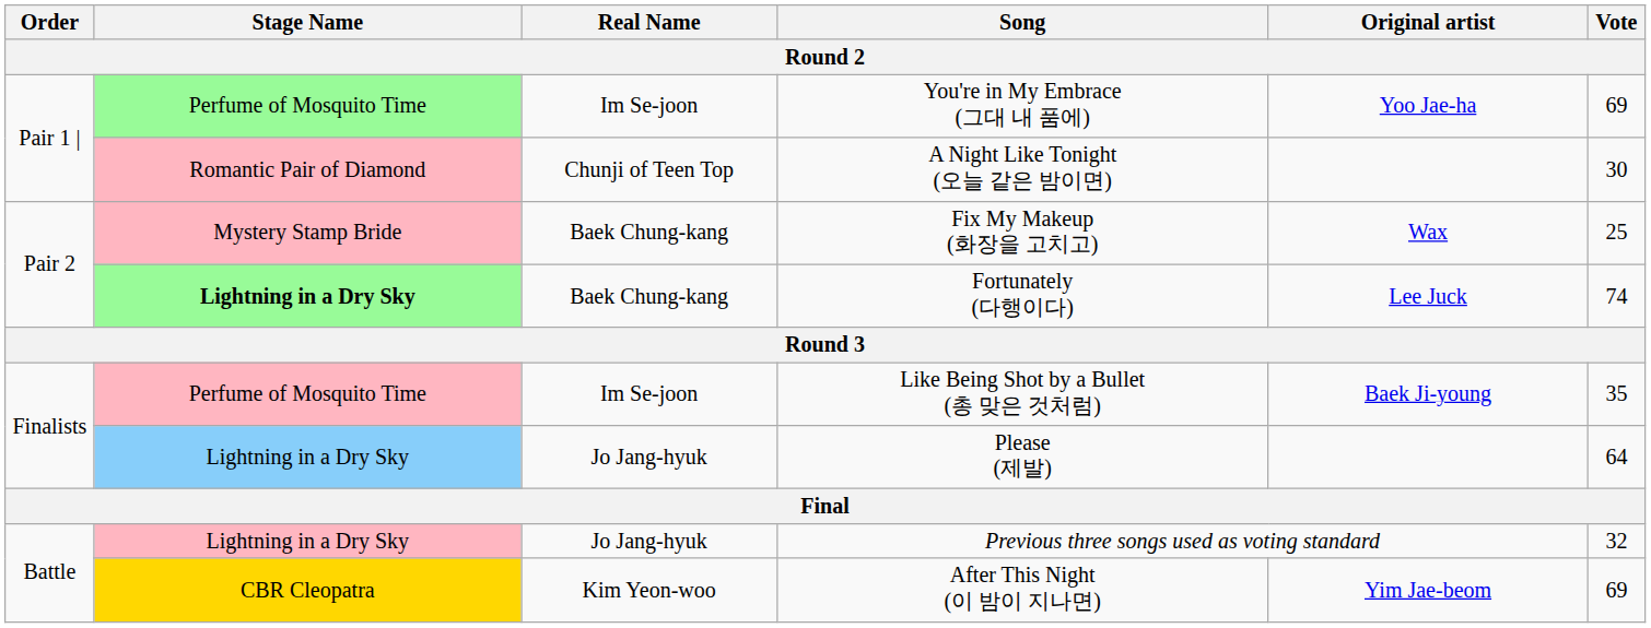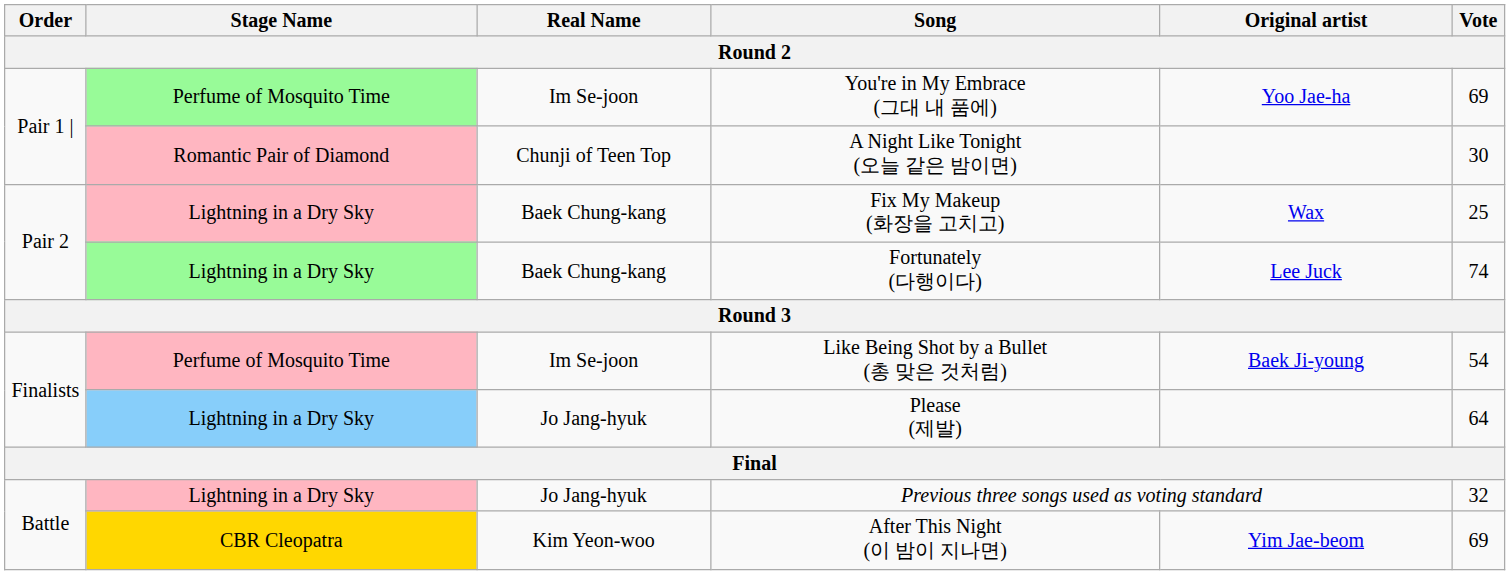Fix My Makeup (화장을 고치고) | Stage Name: Mystery Stamp Bride -> Lightning in a Dry Sky
Fortunately (다행이다) | Stage Name: bold -> normal
Like Being Shot by a Bullet (총 맞은 것처럼) | Vote: 35 -> 54
